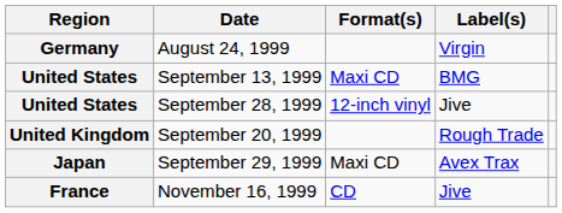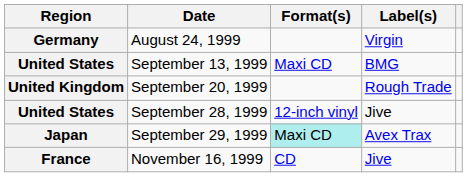rows swapped: September 20, 1999 <-> September 28, 1999
September 29, 1999 | Format(s): no background -> paleturquoise background
